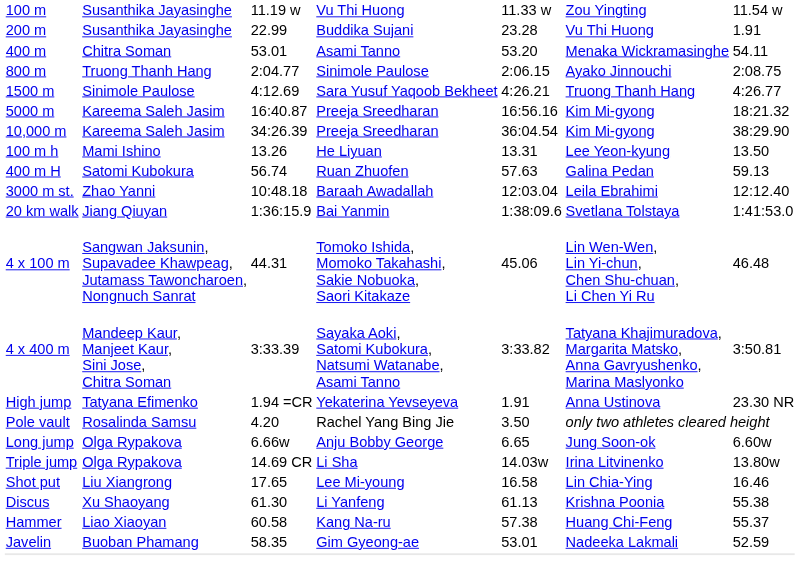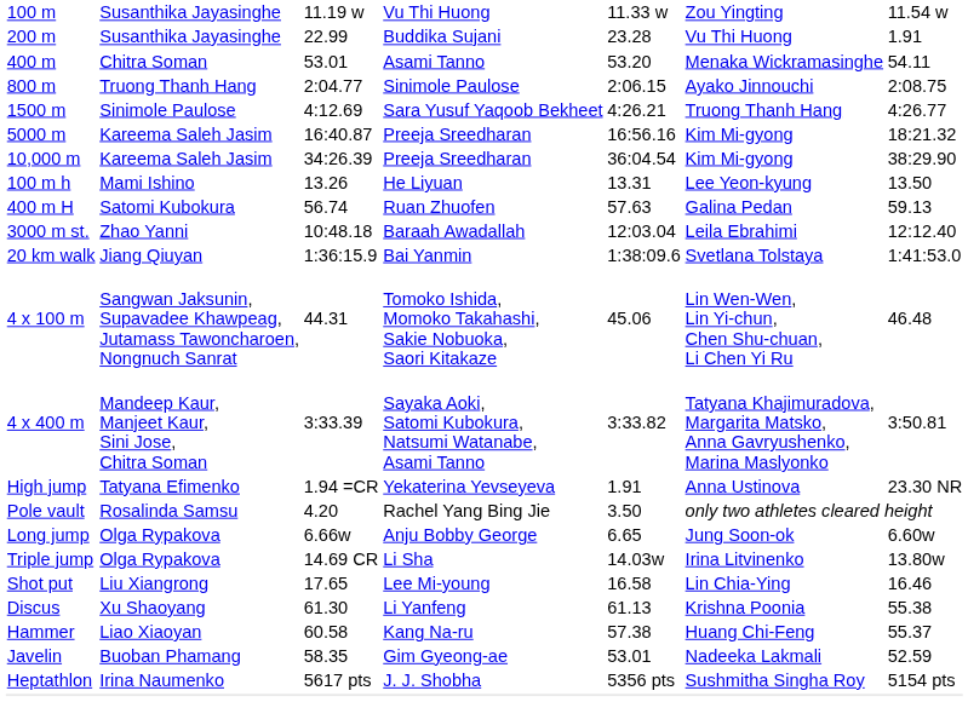+ row: Heptathlon | Irina Naumenko | 5617 pts | J. J. Shobha | 5356 pts | Sushmitha Singha Roy | 5154 pts
